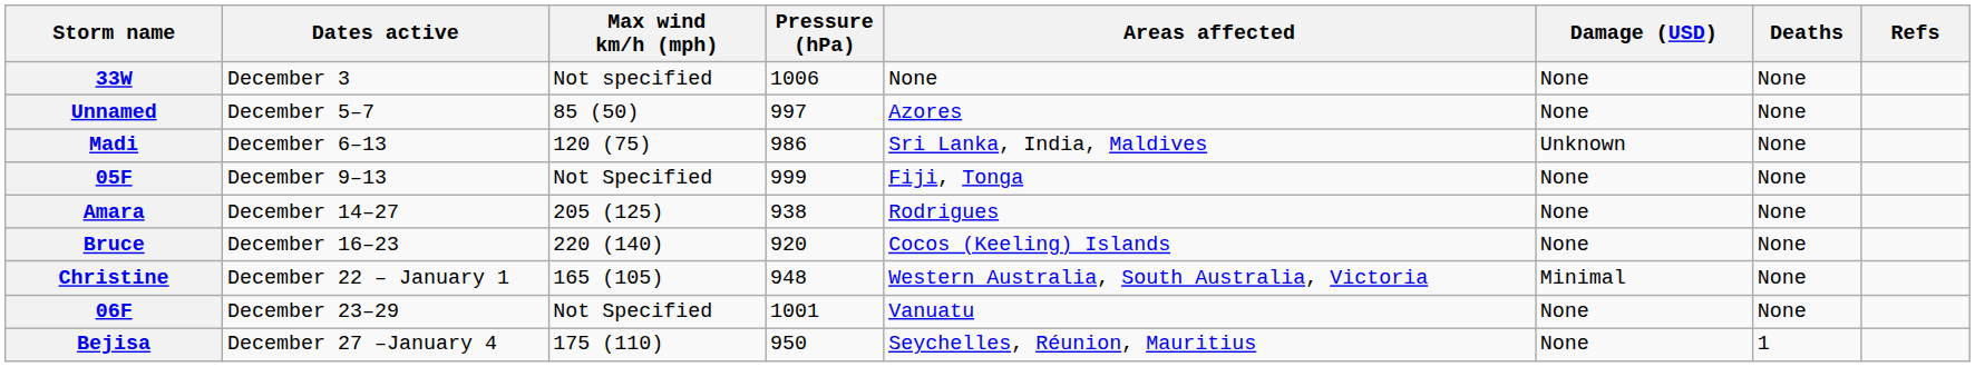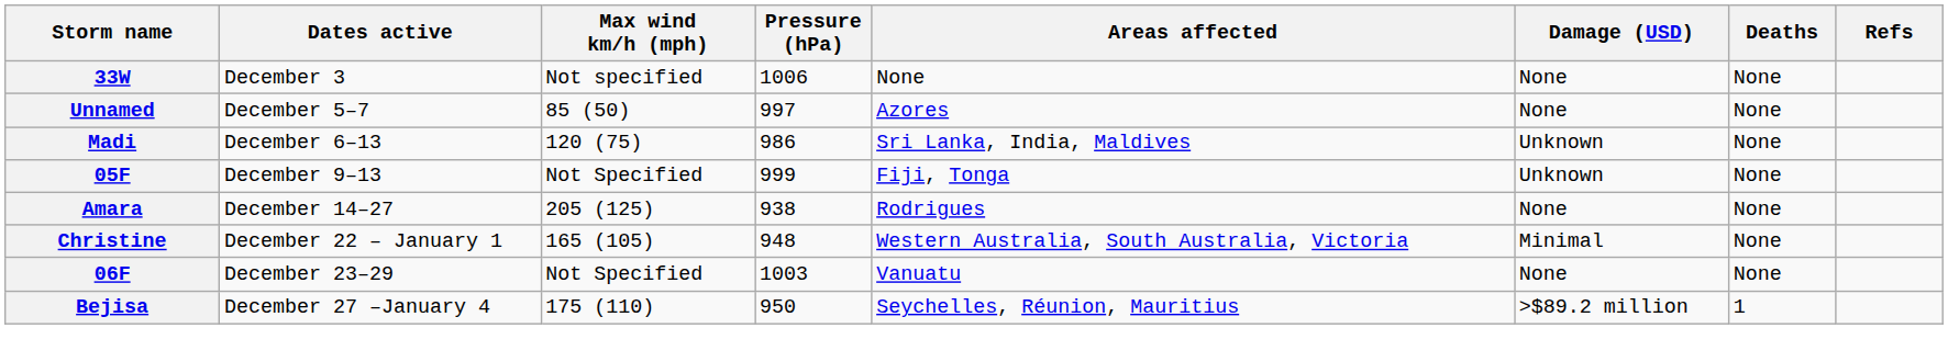05F | Damage (USD): None -> Unknown
- row: Bruce | December 16–23 | 220 (140) | 920 | Cocos (Keeling) Islands | None | None
06F | Pressure (hPa): 1001 -> 1003
Bejisa | Damage (USD): None -> >$89.2 million
